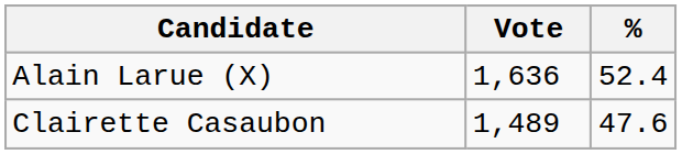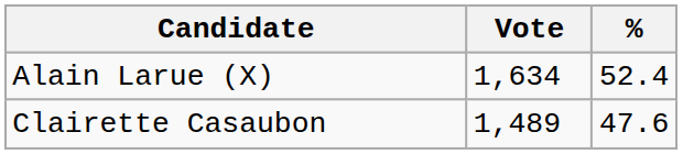Alain Larue (X) | Vote: 1,636 -> 1,634
